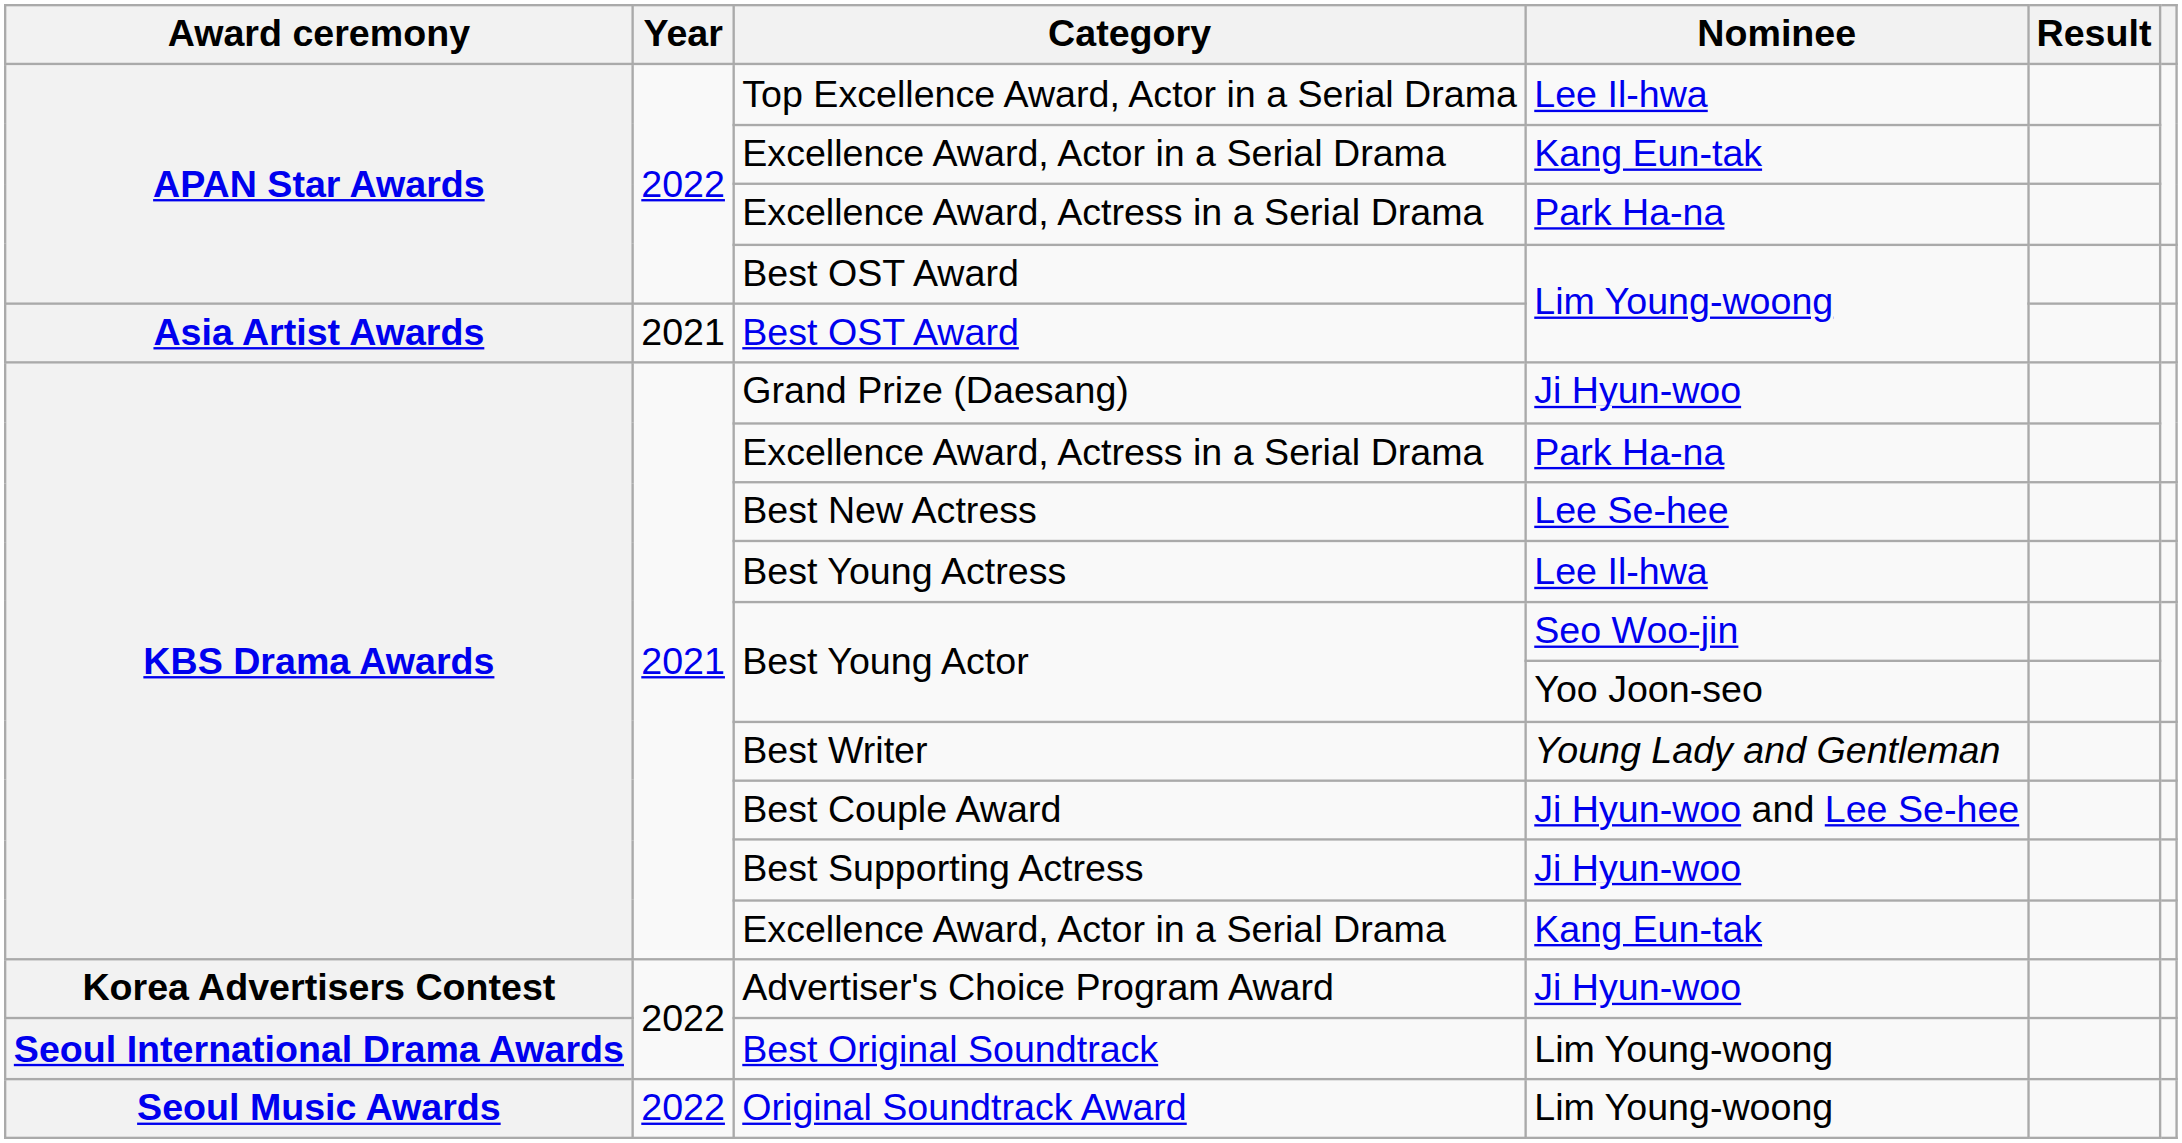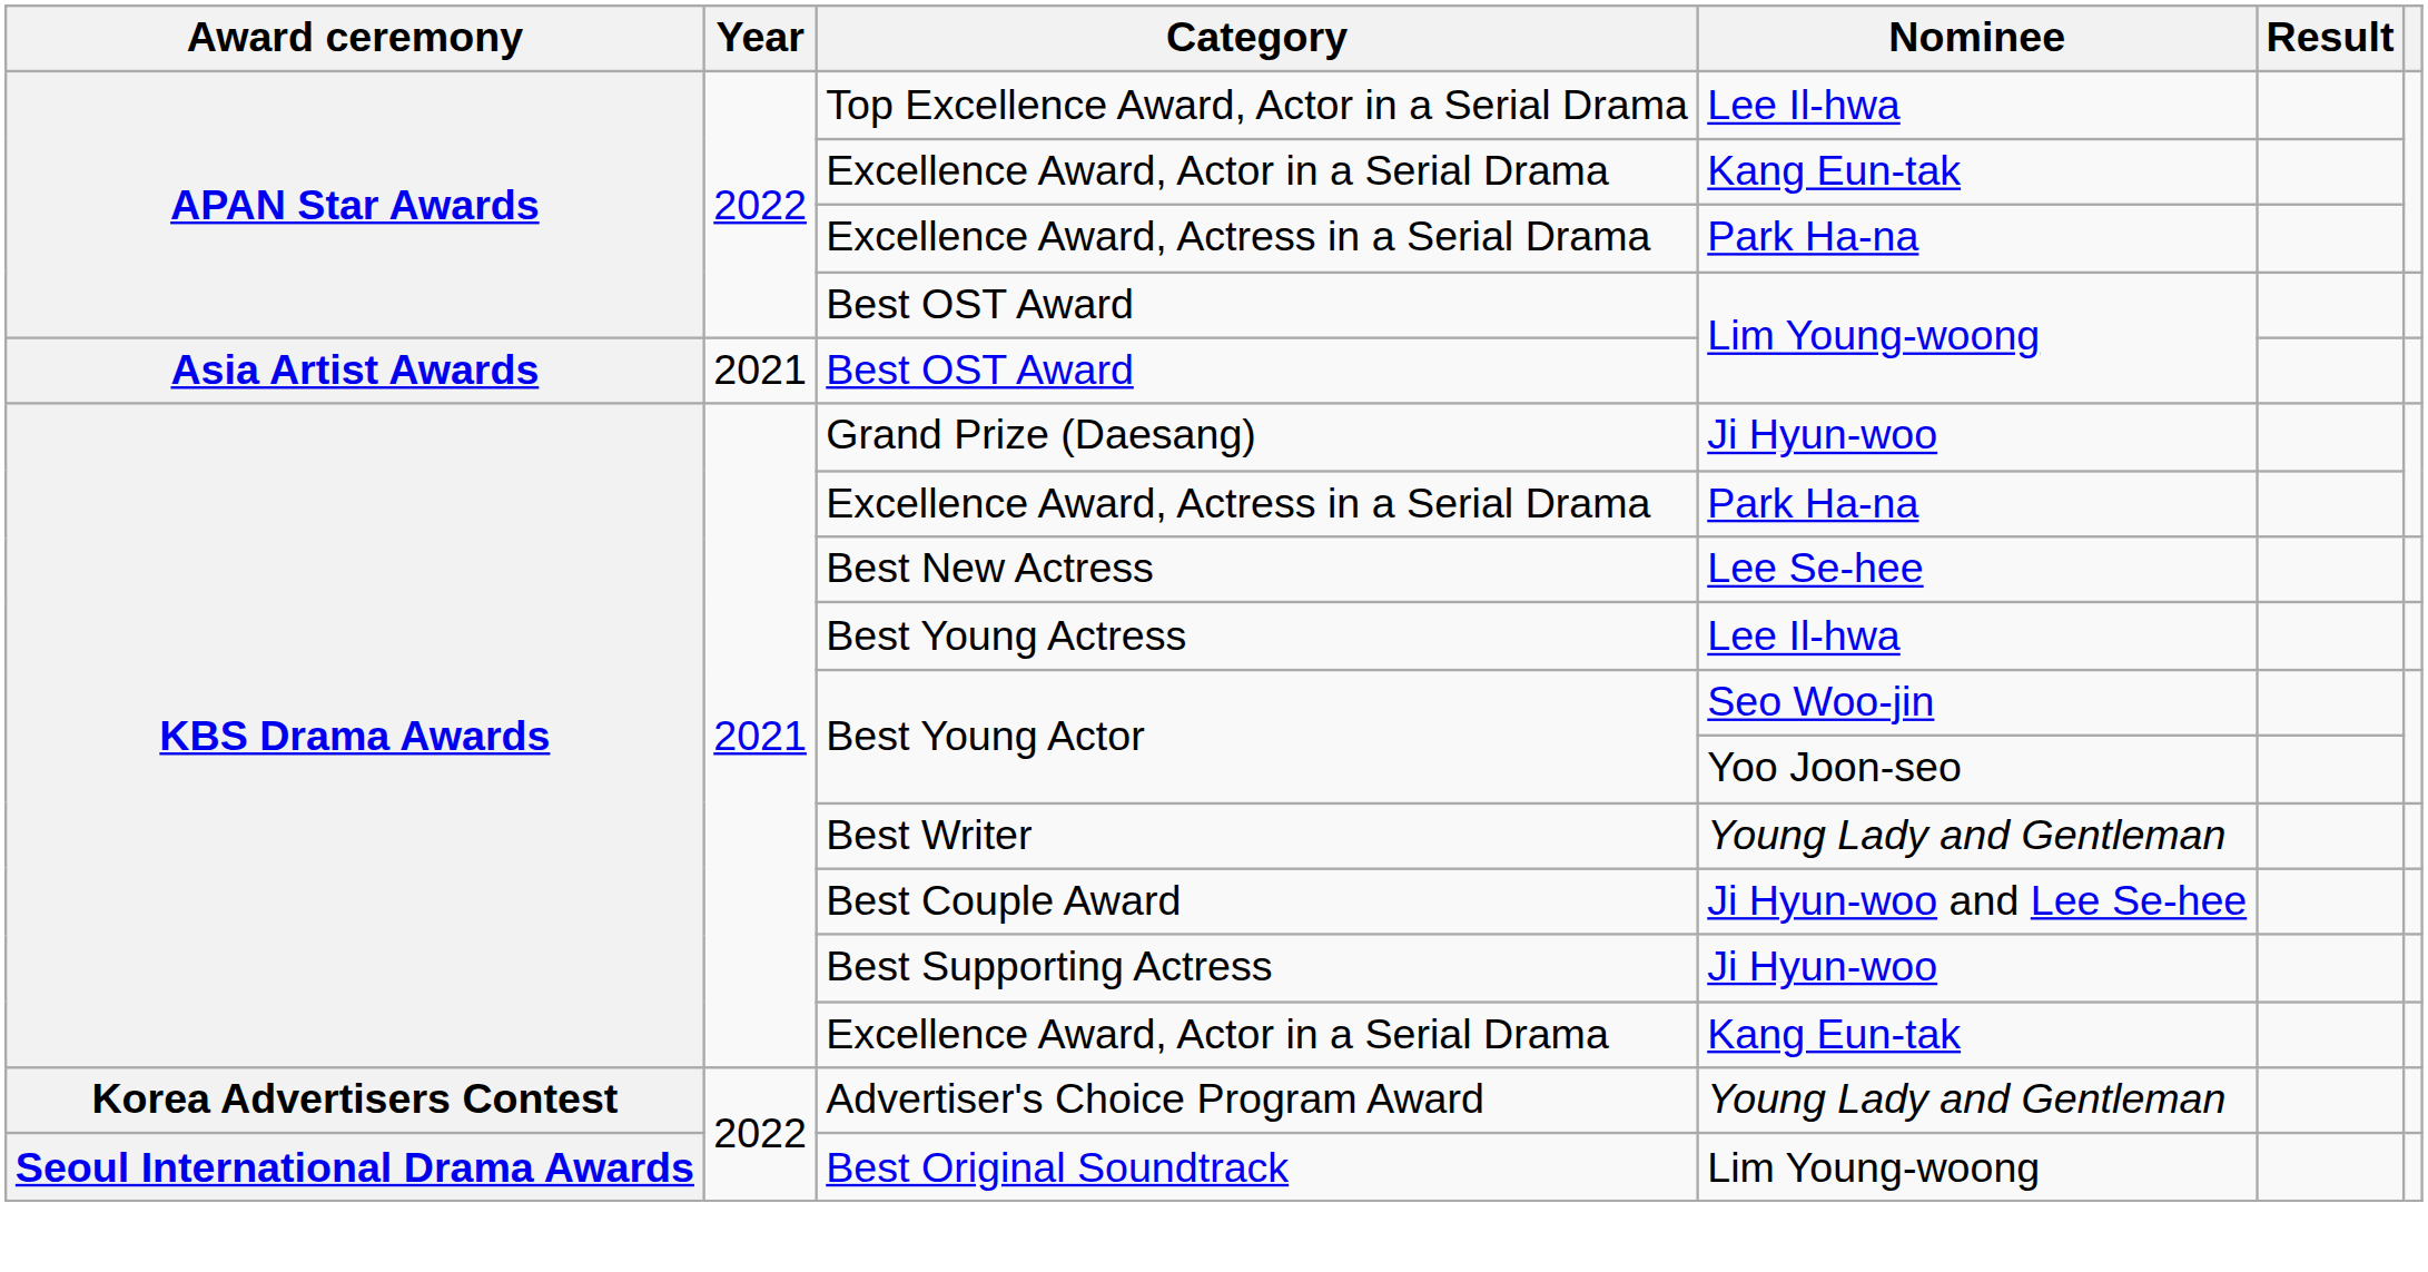Advertiser's Choice Program Award | Nominee: Ji Hyun-woo -> Young Lady and Gentleman
- row: Seoul Music Awards | 2022 | Original Soundtrack Award | Lim Young-woong
